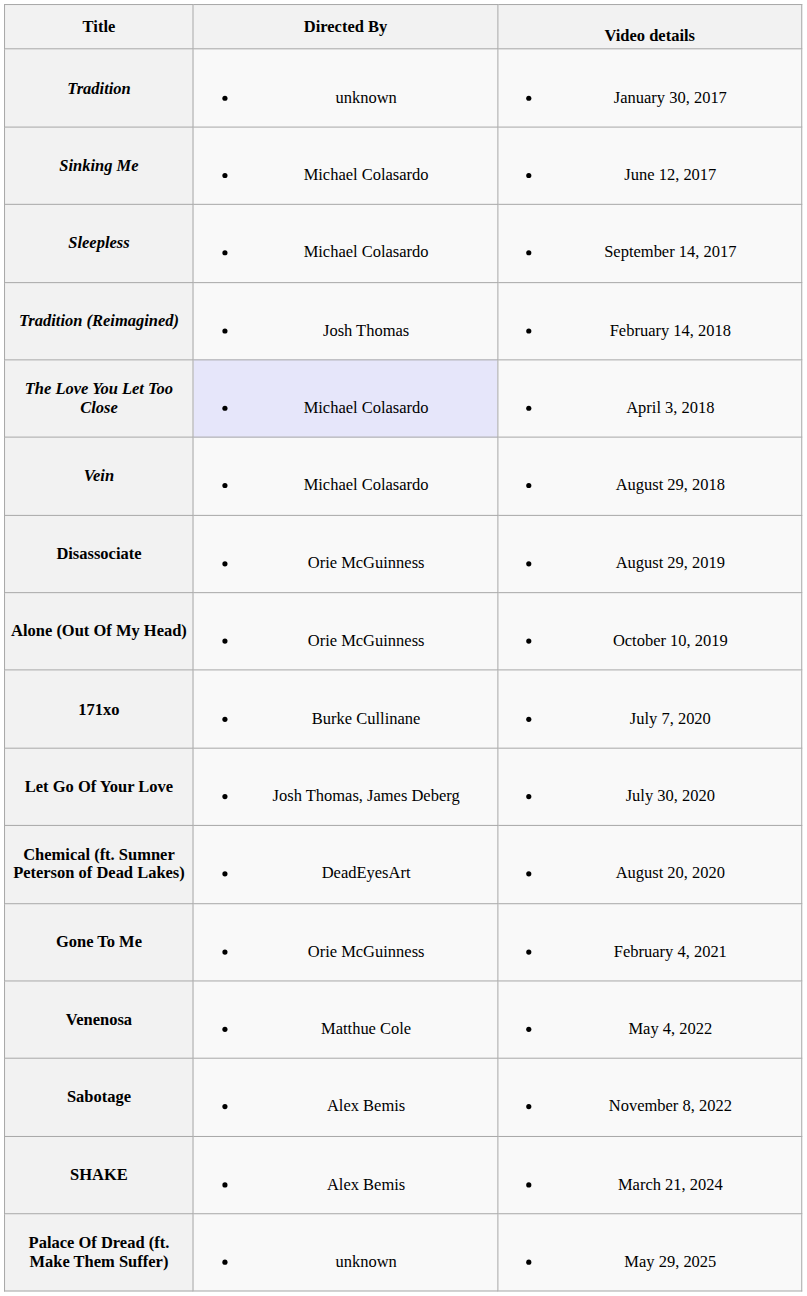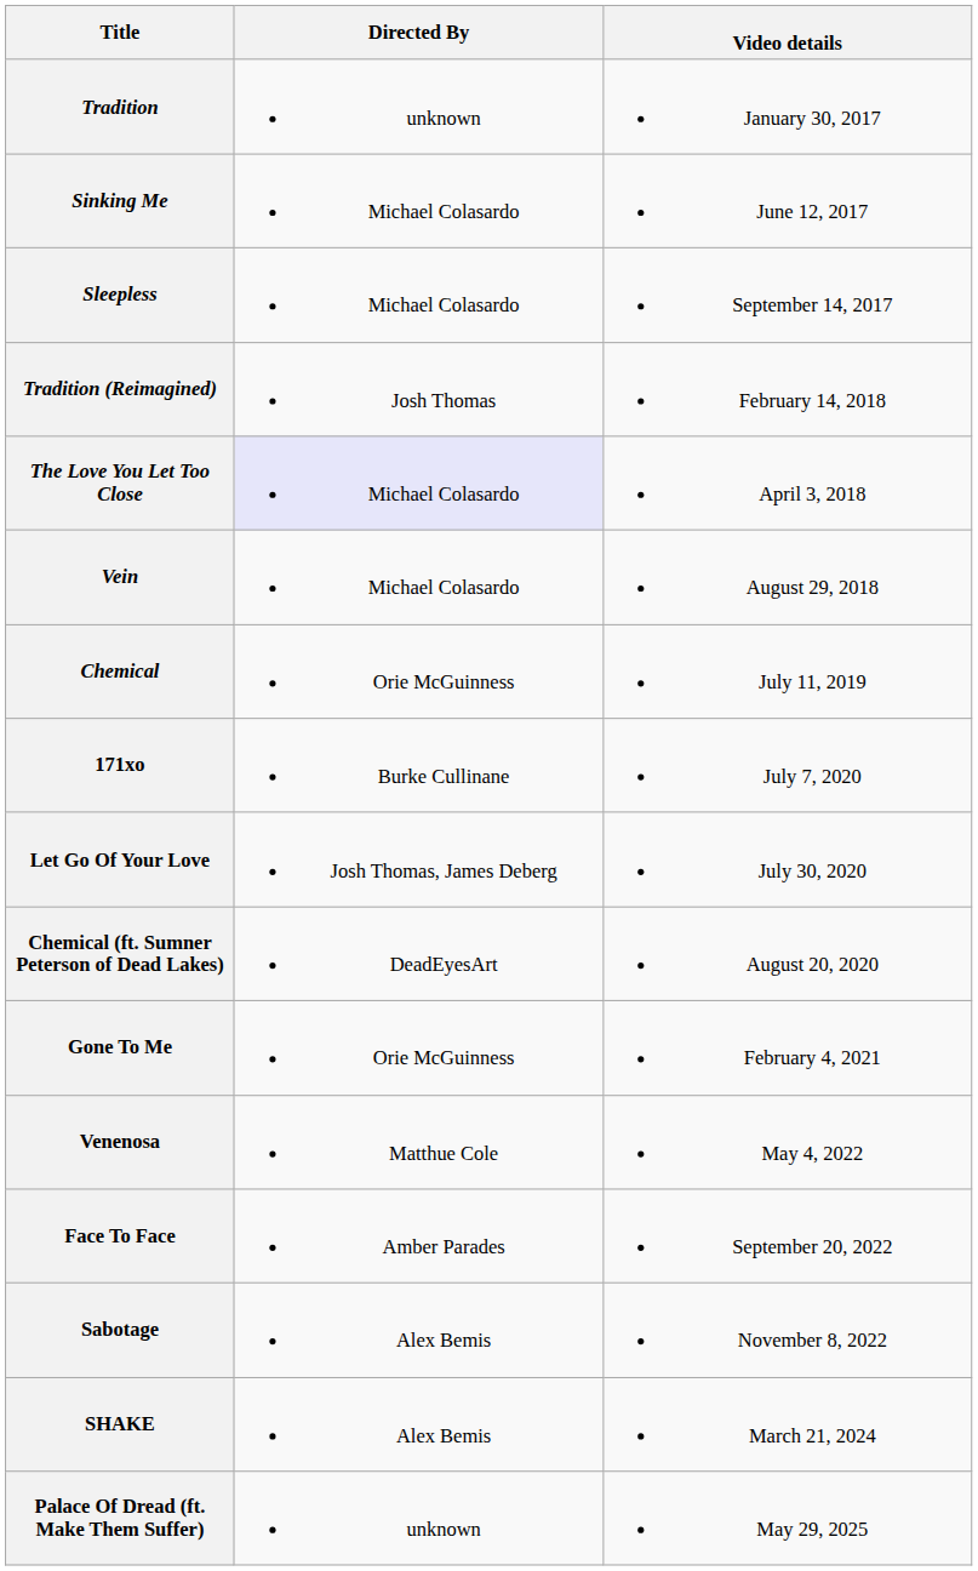+ row: Chemical | Orie McGuinness | July 11, 2019
- row: Disassociate | Orie McGuinness | August 29, 2019
- row: Alone (Out Of My Head) | Orie McGuinness | October 10, 2019
+ row: Face To Face | Amber Parades | September 20, 2022
